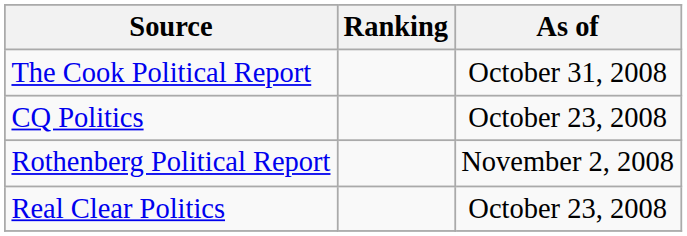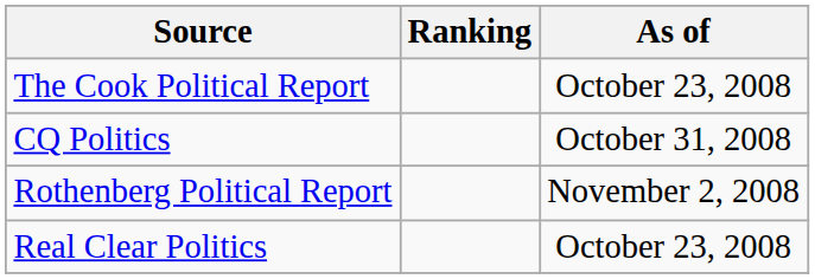The Cook Political Report | As of: October 31, 2008 -> October 23, 2008
CQ Politics | As of: October 23, 2008 -> October 31, 2008
